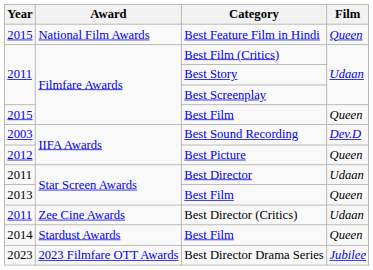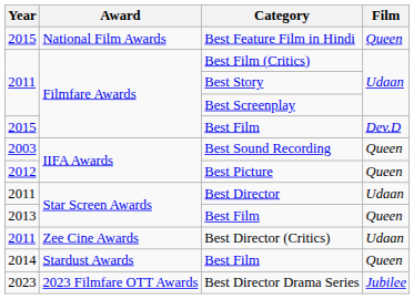Filmfare Awards / Best Film | Film: Queen -> Dev.D
Best Sound Recording | Film: Dev.D -> Queen
